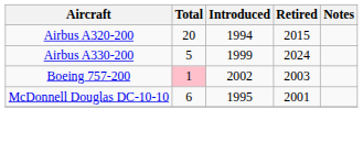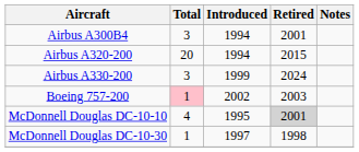+ row: Airbus A300B4 | 3 | 1994 | 2001
Airbus A330-200 | Total: 5 -> 3
McDonnell Douglas DC-10-10 | Total: 6 -> 4
McDonnell Douglas DC-10-10 | Retired: no background -> lightgrey background
+ row: McDonnell Douglas DC-10-30 | 1 | 1997 | 1998
